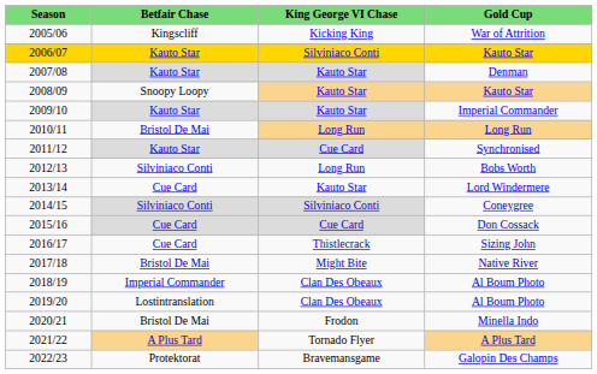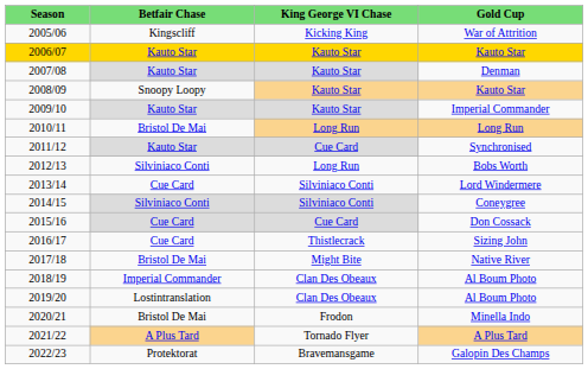2006/07 | column 3: Silviniaco Conti -> Kauto Star
2013/14 | column 3: Kauto Star -> Silviniaco Conti
